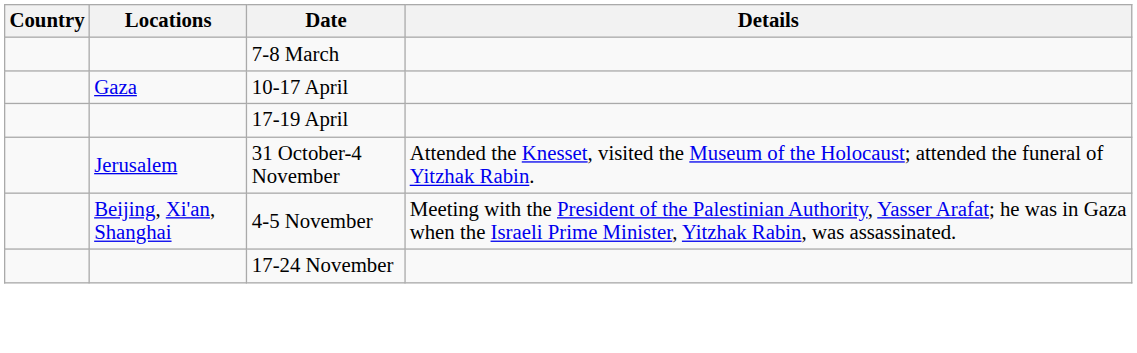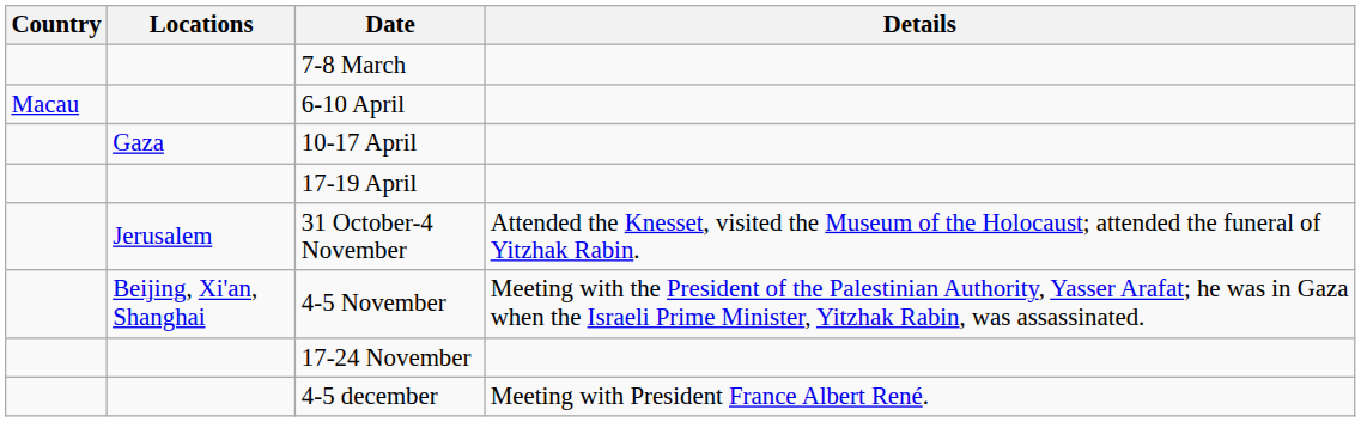+ row: Macau | 6-10 April
+ row: 4-5 december | Meeting with President France Albert René.
